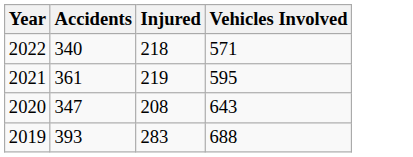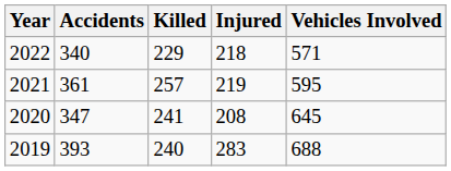+ column: Killed | 229 | 257 | 241 | 240
2020 | Vehicles Involved: 643 -> 645
